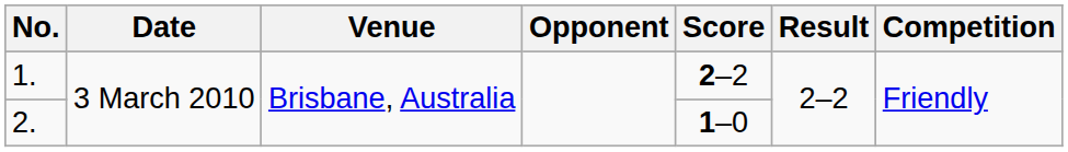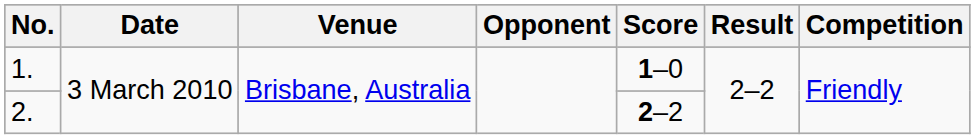1. | Score: 2–2 -> 1–0
2. | Score: 1–0 -> 2–2
